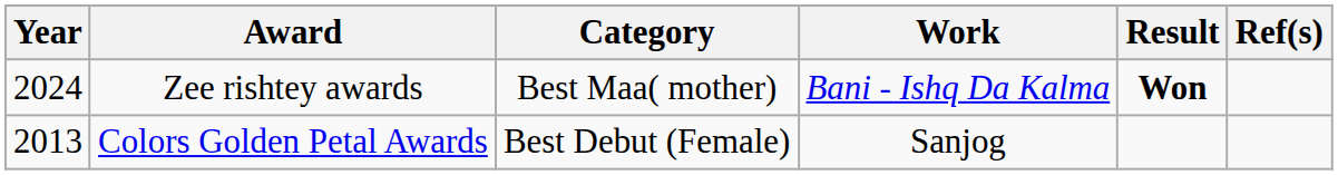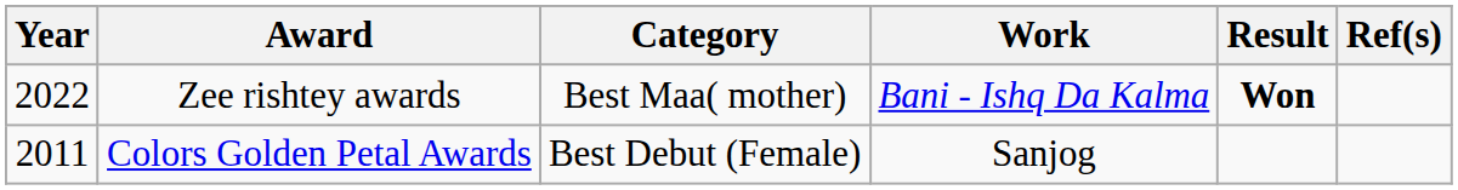Zee rishtey awards | Year: 2024 -> 2022
Colors Golden Petal Awards | Year: 2013 -> 2011
